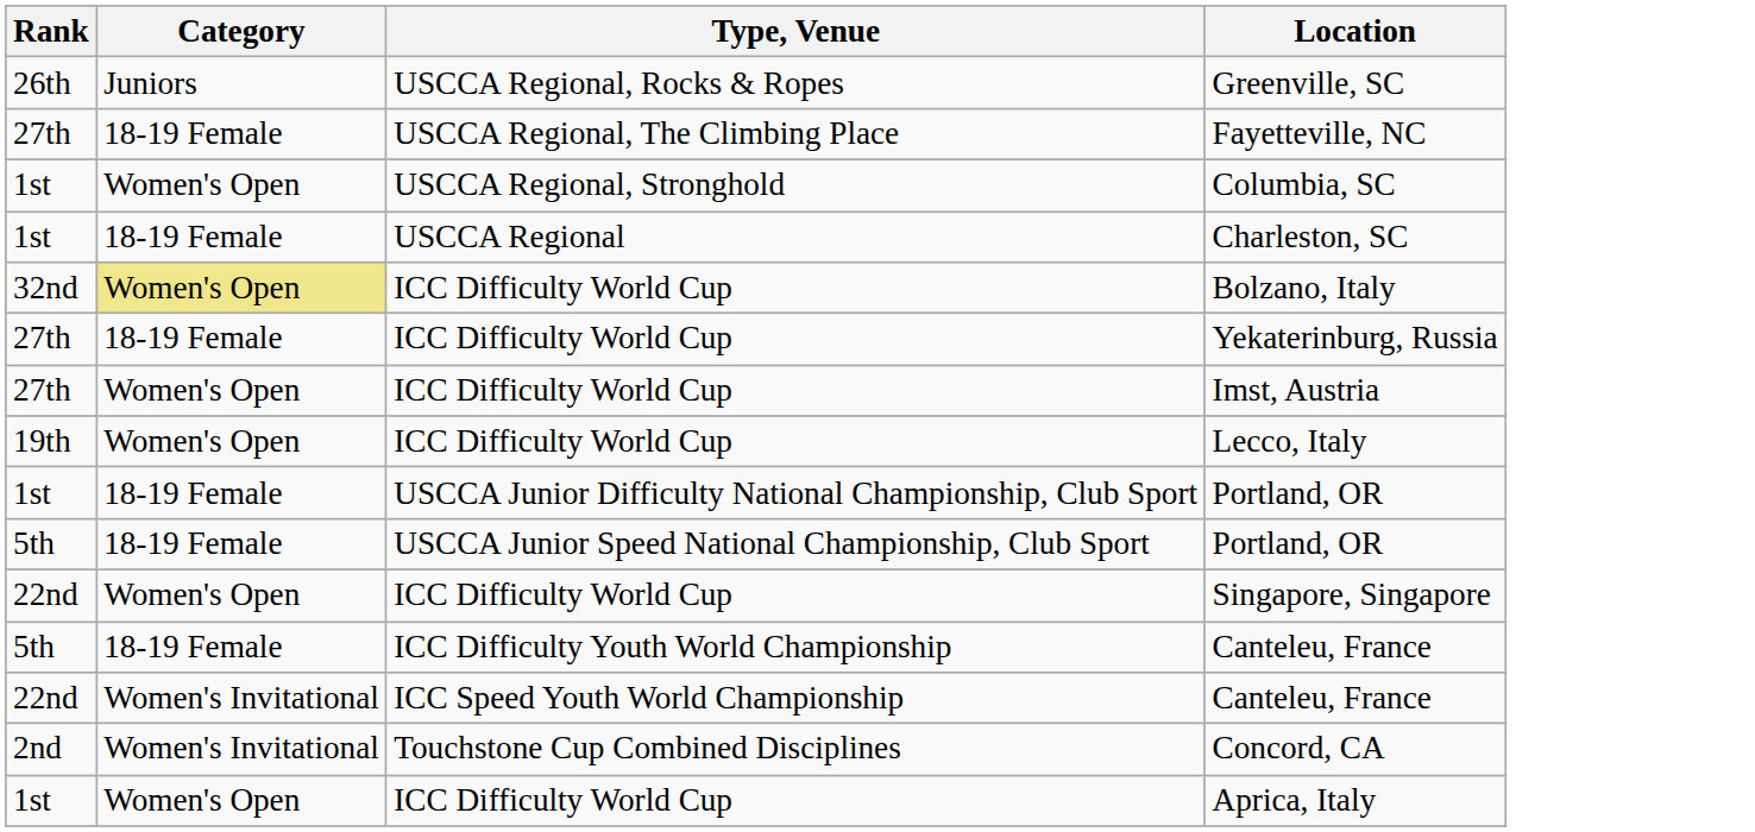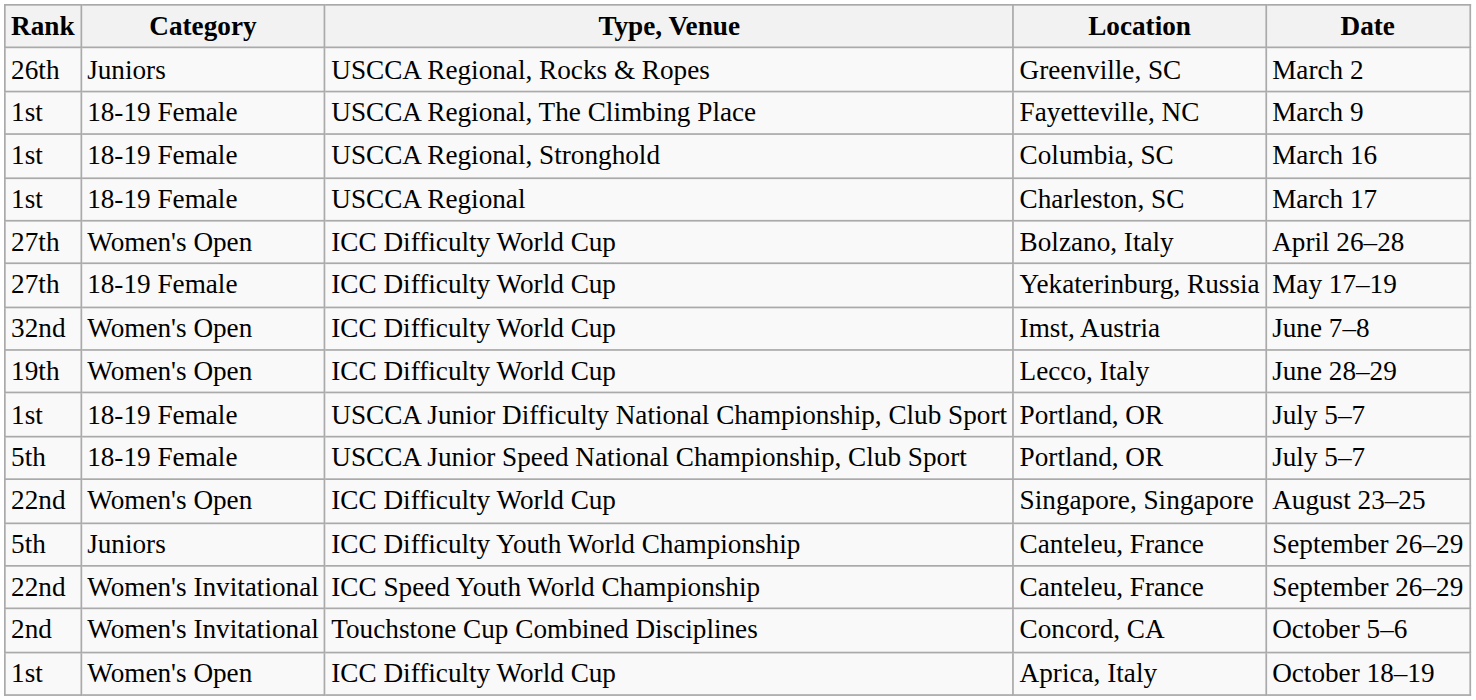+ column: Date | March 2 | March 9 | March 16 | March 17 | April 26–28 | May 17–19 | June 7–8 | June 28–29 | July 5–7 | July 5–7 | August 23–25 | September 26–29 | September 26–29 | October 5–6 | October 18–19
Fayetteville, NC | Rank: 27th -> 1st
Columbia, SC | Category: Women's Open -> 18-19 Female
Bolzano, Italy | Rank: 32nd -> 27th
Bolzano, Italy | Category: khaki background -> no background
Imst, Austria | Rank: 27th -> 32nd
ICC Difficulty Youth World Championship / Canteleu, France | Category: 18-19 Female -> Juniors
